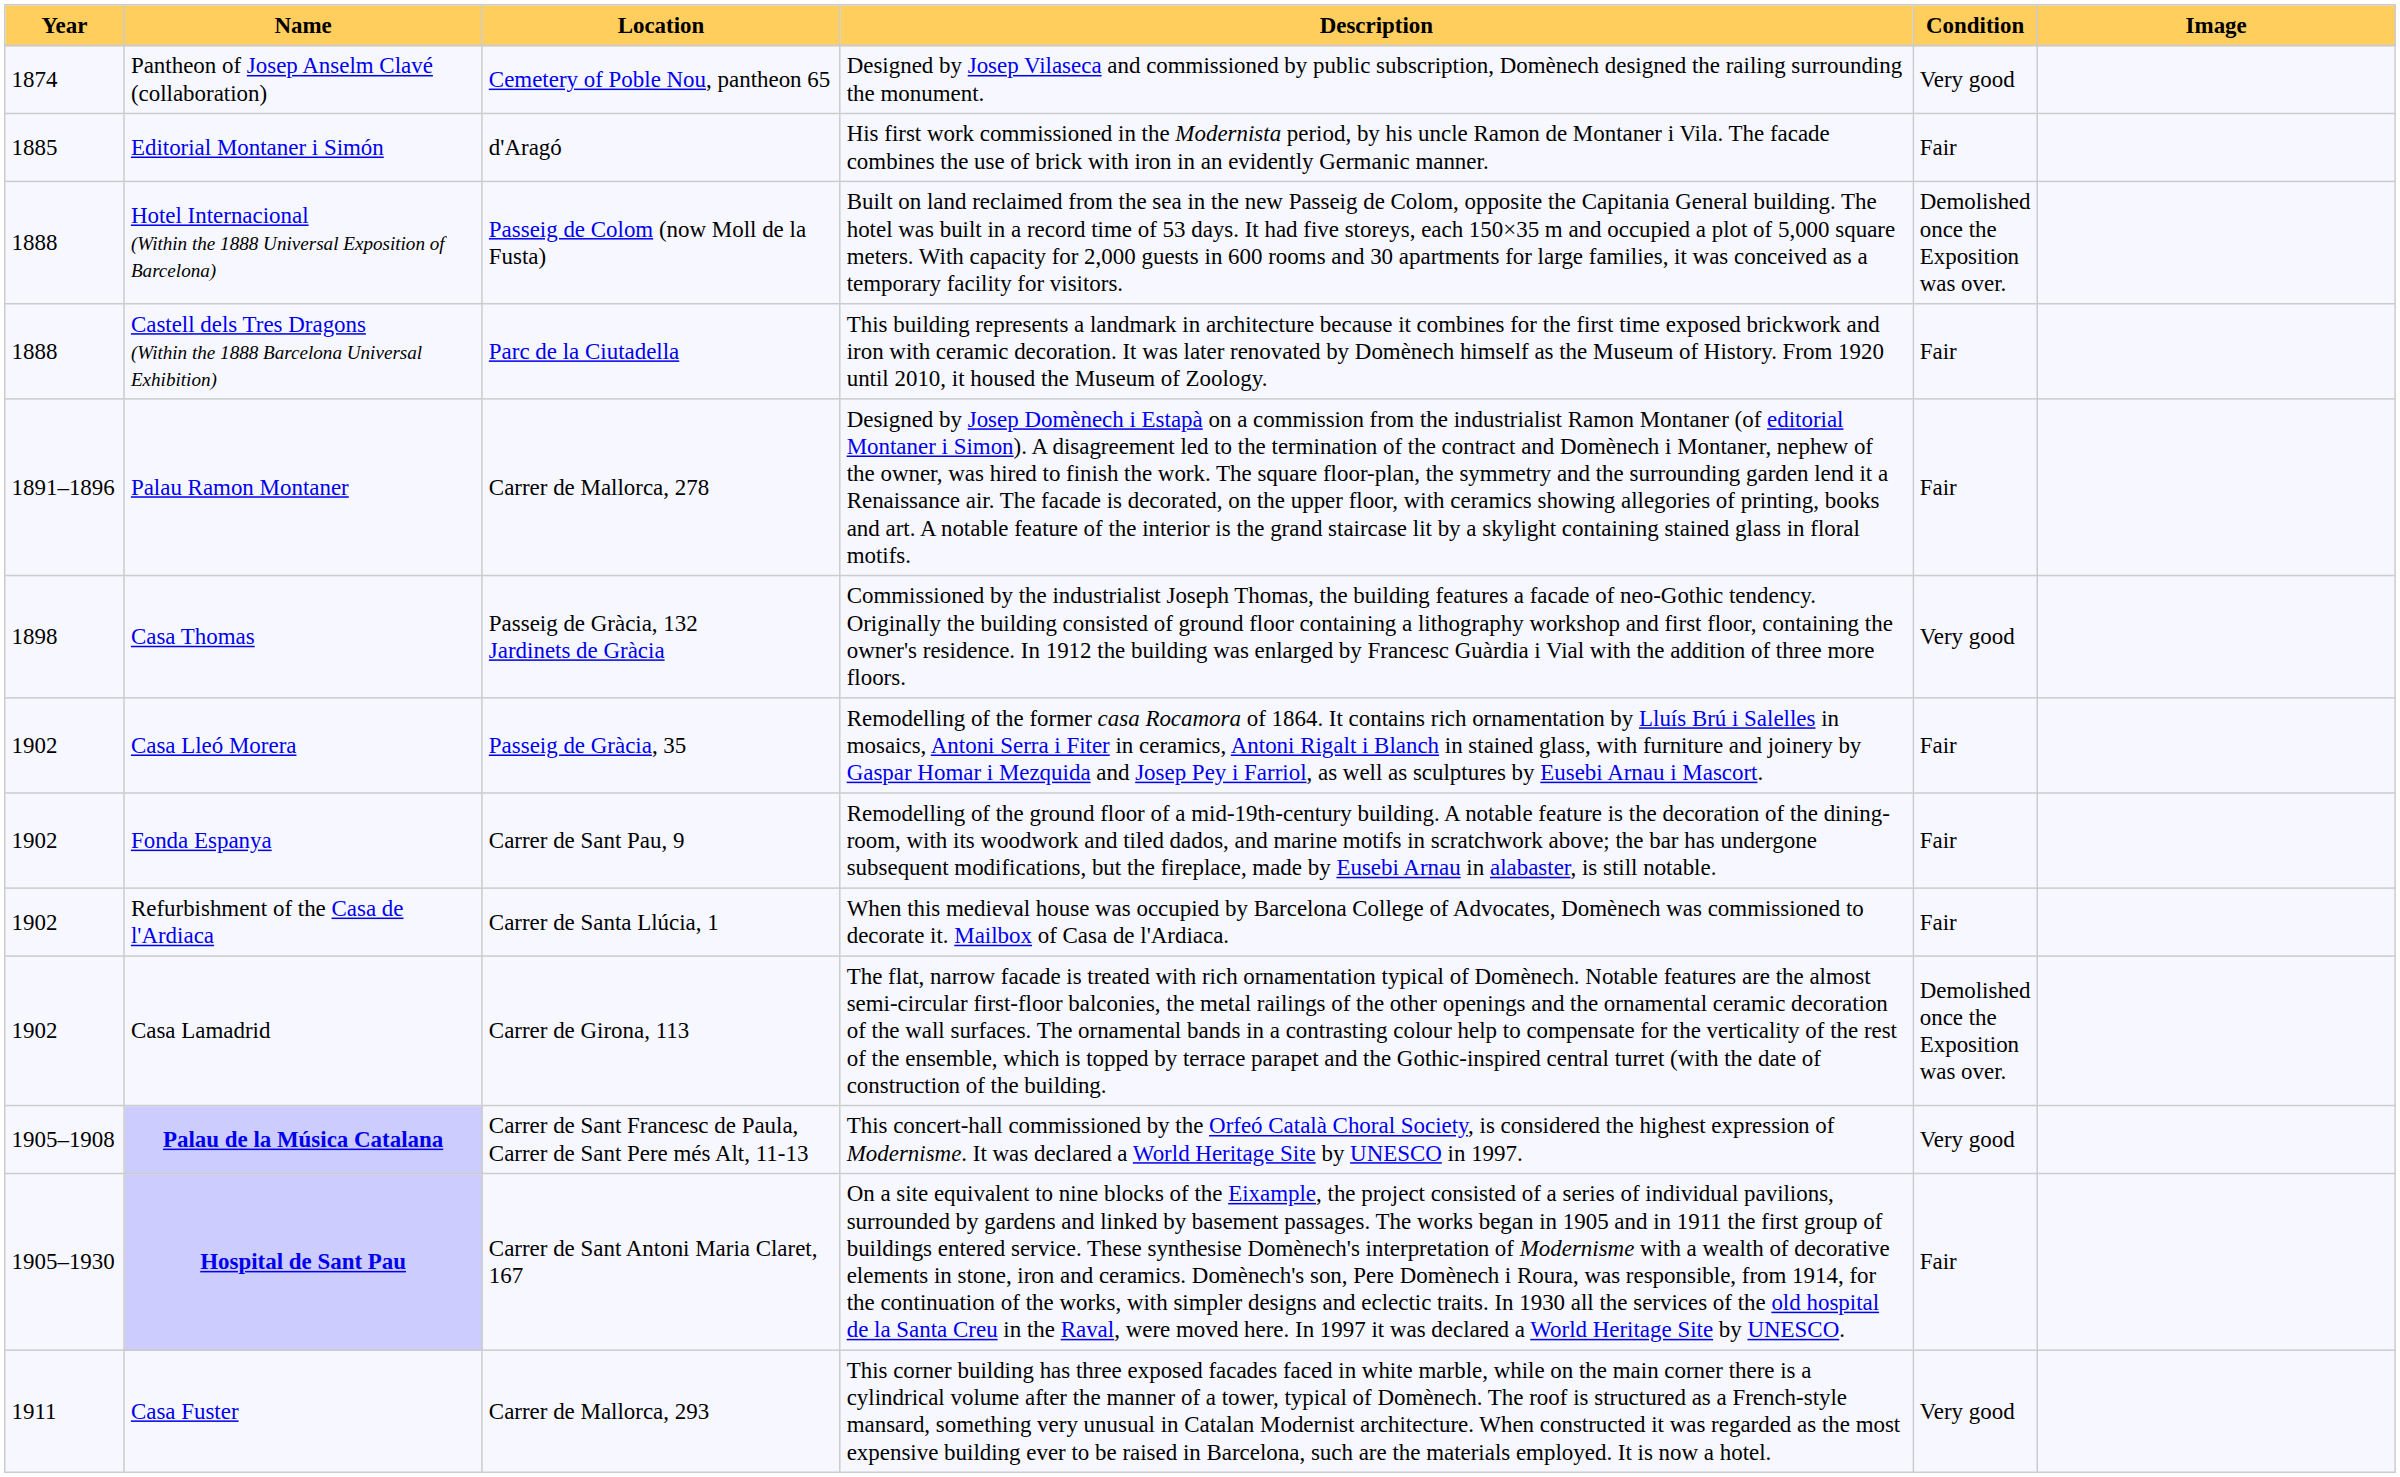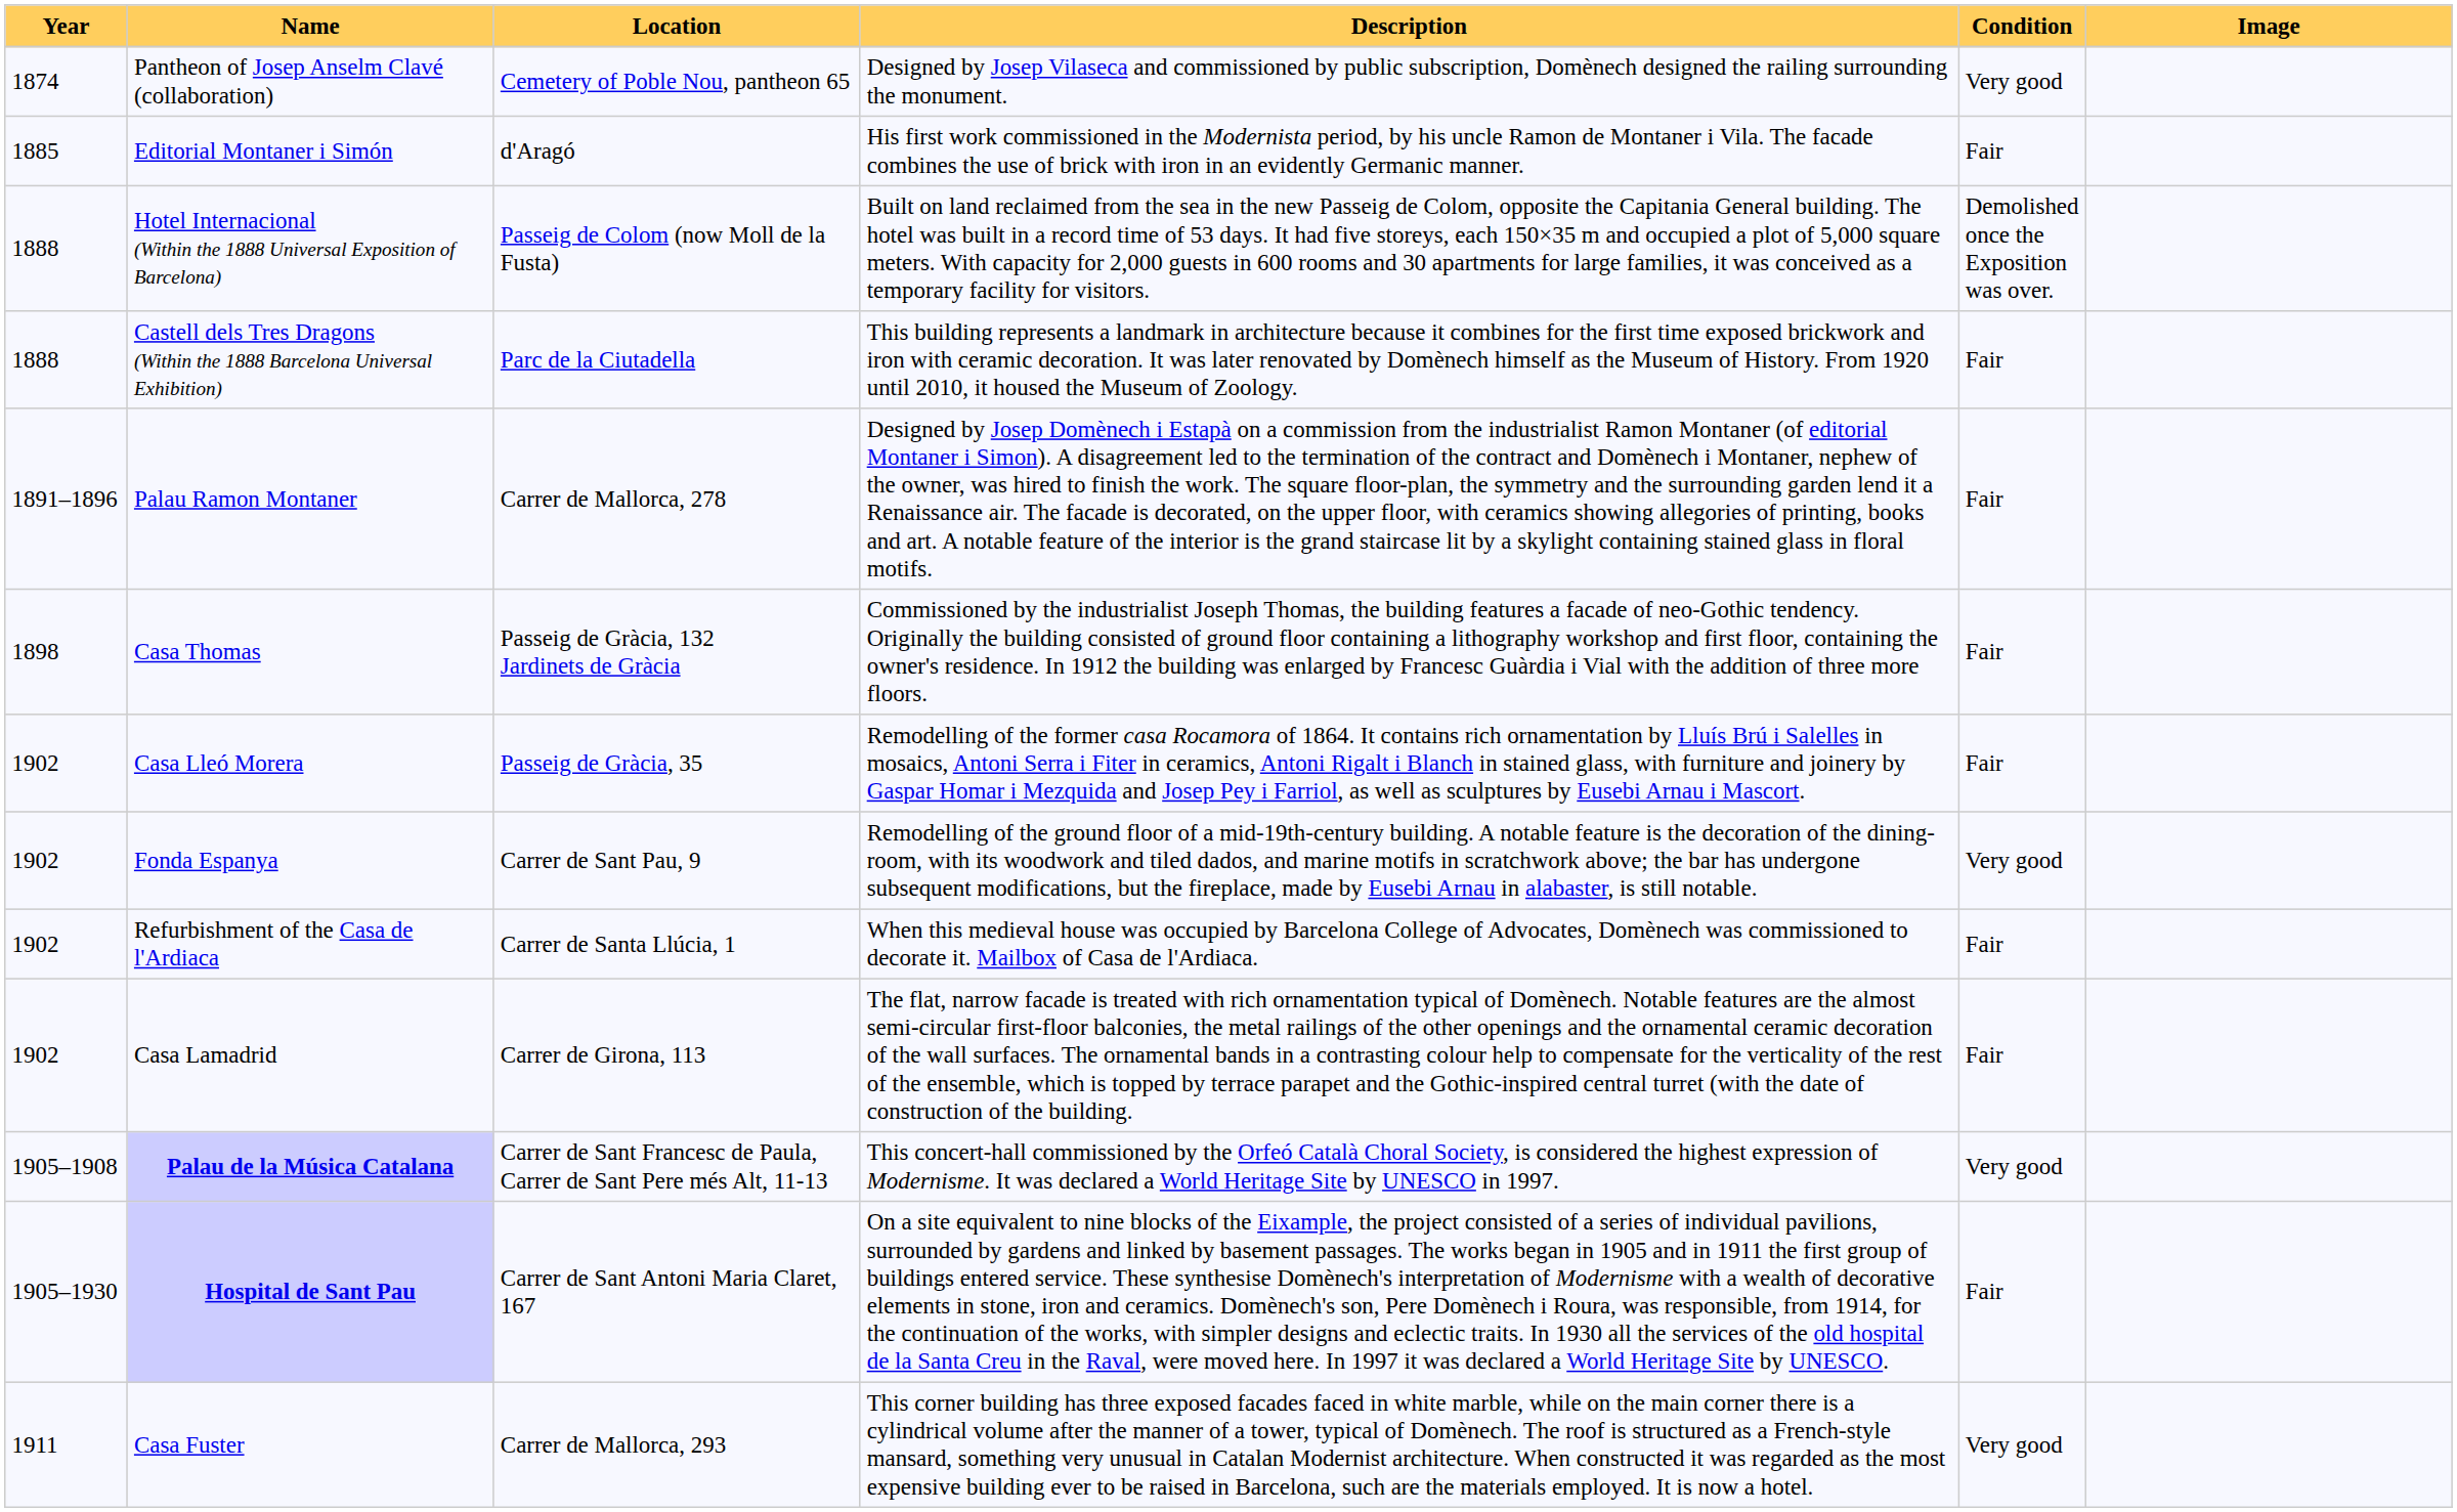Casa Thomas | Condition: Very good -> Fair
Fonda Espanya | Condition: Fair -> Very good
Casa Lamadrid | Condition: Demolished once the Exposition was over. -> Fair
